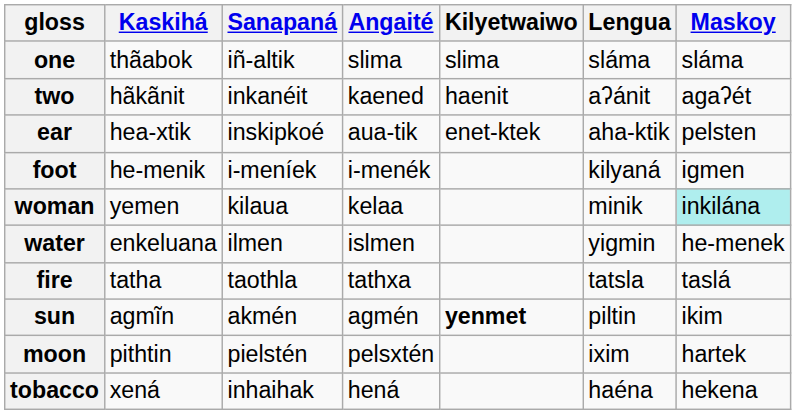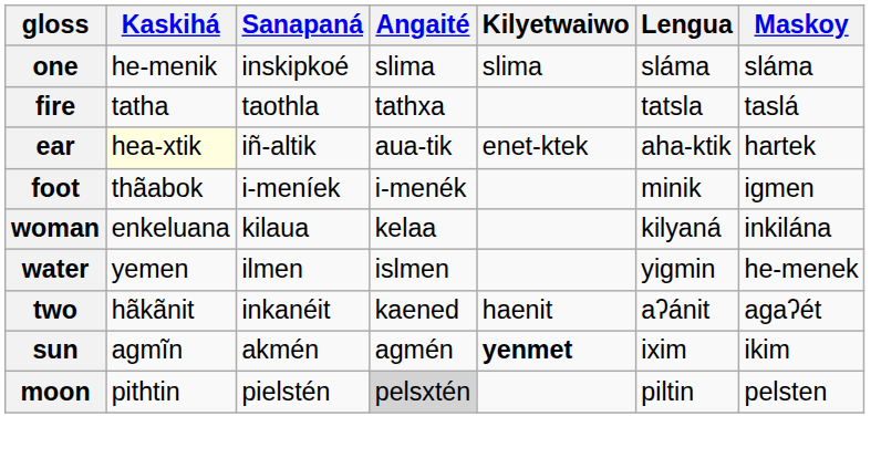one | Kaskihá: thãabok -> he-menik
one | Sanapaná: iñ-altik -> inskipkoé
rows swapped: two <-> fire
ear | Kaskihá: no background -> lightyellow background
ear | Sanapaná: inskipkoé -> iñ-altik
ear | Maskoy: pelsten -> hartek
foot | Kaskihá: he-menik -> thãabok
foot | Lengua: kilyaná -> minik
woman | Kaskihá: yemen -> enkeluana
woman | Lengua: minik -> kilyaná
woman | Maskoy: paleturquoise background -> no background
water | Kaskihá: enkeluana -> yemen
sun | Lengua: piltin -> ixim
moon | Angaité: no background -> lightgrey background
moon | Lengua: ixim -> piltin
moon | Maskoy: hartek -> pelsten
- row: tobacco | xená | inhaihak | hená | haéna | hekena
